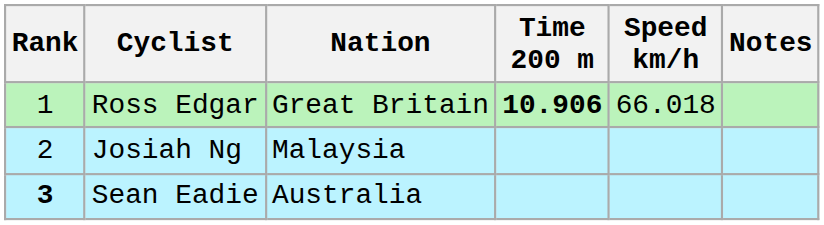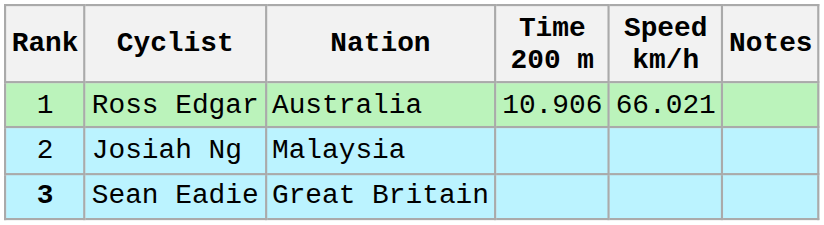Ross Edgar | Nation: Great Britain -> Australia
Ross Edgar | Time 200 m: bold -> normal
Ross Edgar | Speed km/h: 66.018 -> 66.021
Sean Eadie | Nation: Australia -> Great Britain
